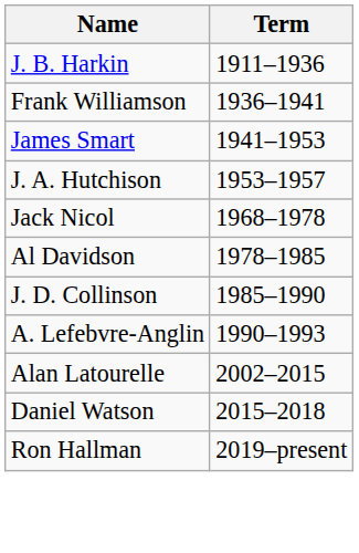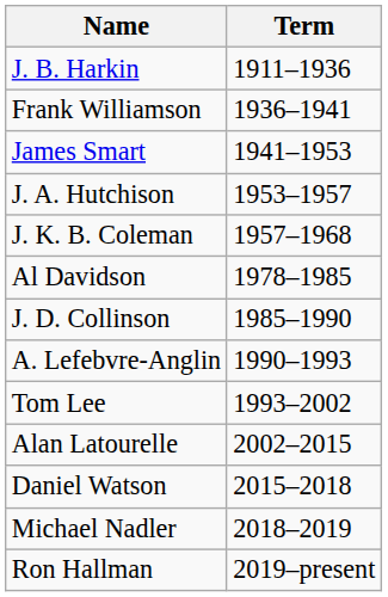+ row: J. K. B. Coleman | 1957–1968
- row: Jack Nicol | 1968–1978
+ row: Tom Lee | 1993–2002
+ row: Michael Nadler | 2018–2019
